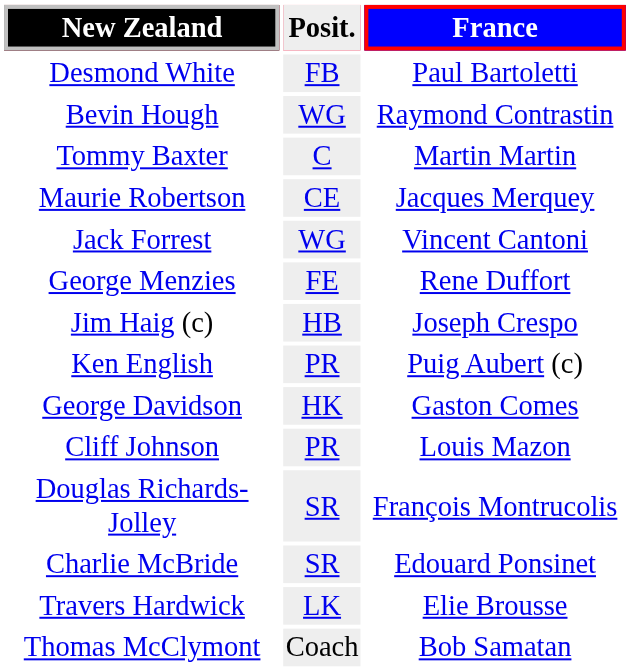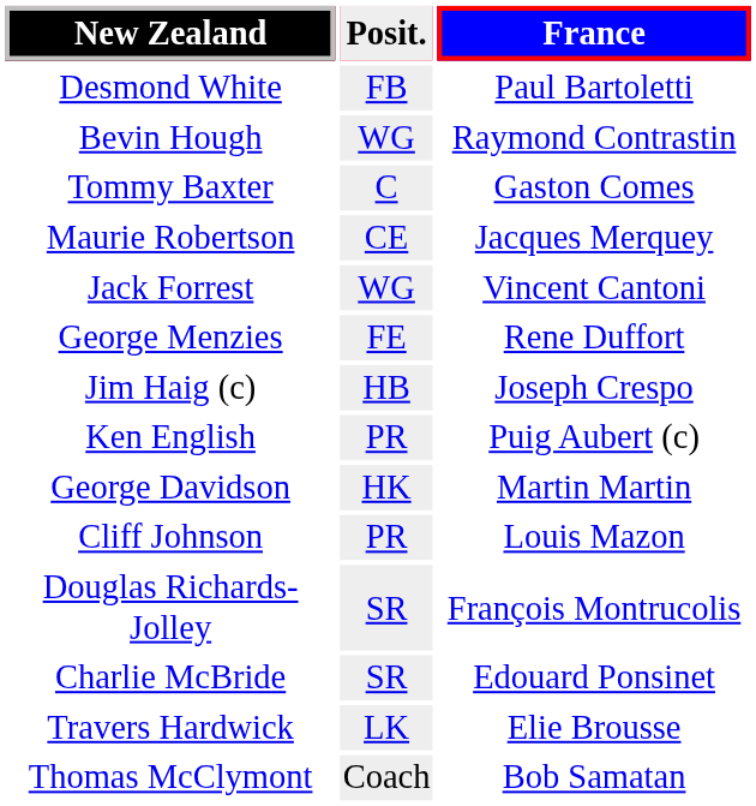Tommy Baxter | France: Martin Martin -> Gaston Comes
George Davidson | France: Gaston Comes -> Martin Martin
